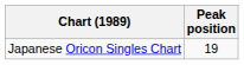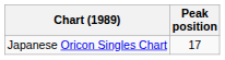Japanese Oricon Singles Chart | Peak position: 19 -> 17
